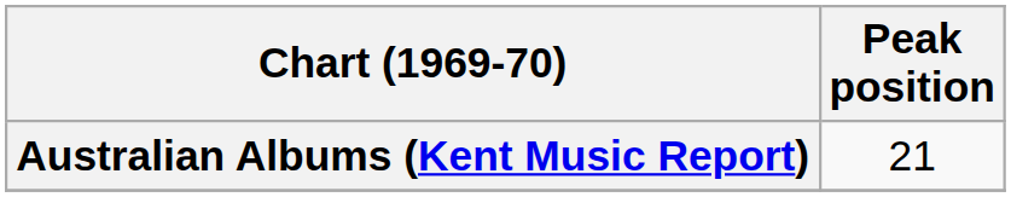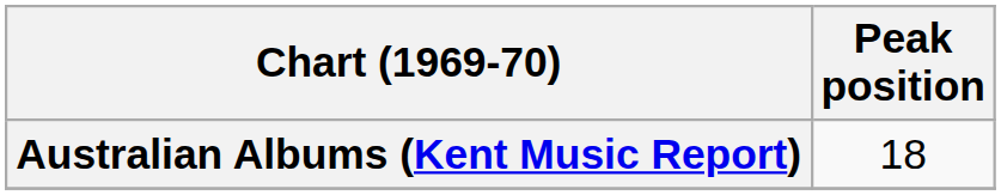Australian Albums (Kent Music Report) | Peak position: 21 -> 18
